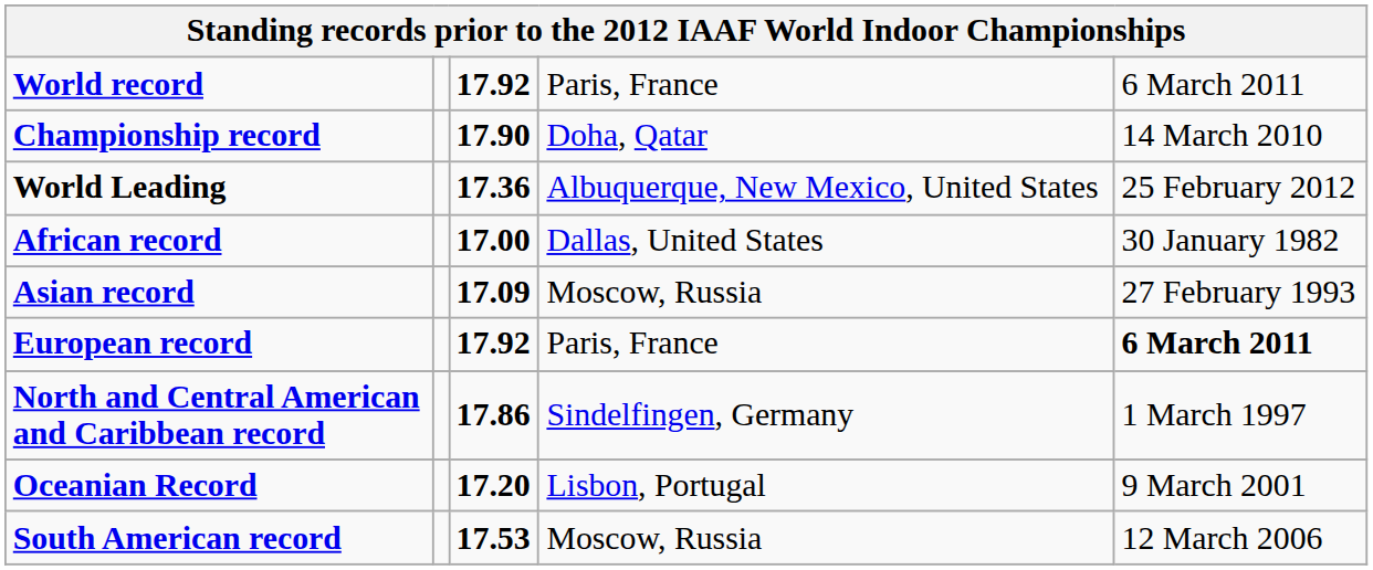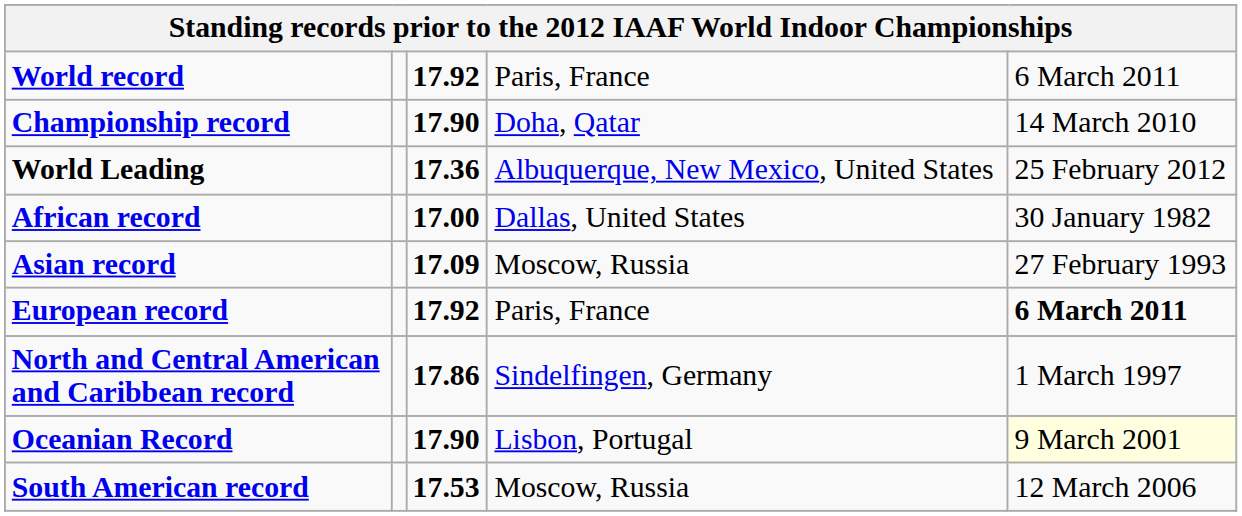Oceanian Record | column 3: 17.20 -> 17.90
Oceanian Record | column 5: no background -> lightyellow background
